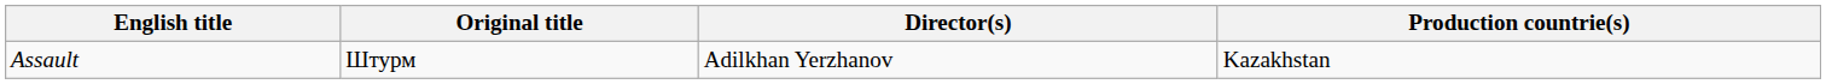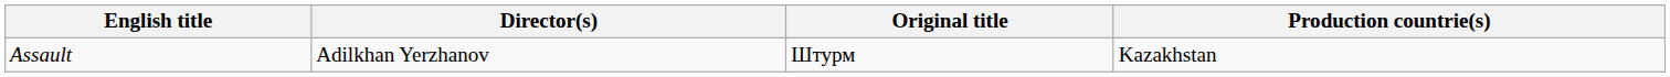columns swapped: Original title <-> Director(s)
